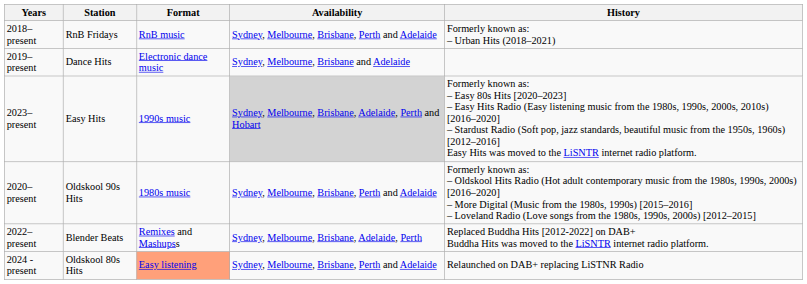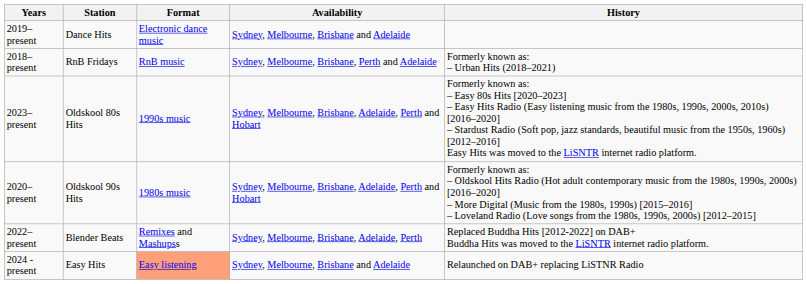rows swapped: 2018–present <-> 2019–present
2023–present | Station: Easy Hits -> Oldskool 80s Hits
2023–present | Availability: lightgrey background -> no background
2020–present | Availability: Sydney, Melbourne, Brisbane, Perth and Adelaide -> Sydney, Melbourne, Brisbane, Adelaide, Perth and Hobart
2024 - present | Station: Oldskool 80s Hits -> Easy Hits
2024 - present | Availability: Sydney, Melbourne, Brisbane, Perth and Adelaide -> Sydney, Melbourne, Brisbane and Adelaide
